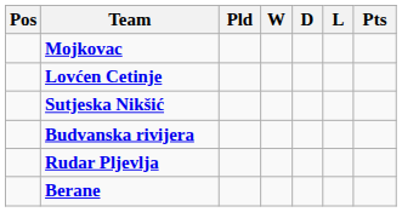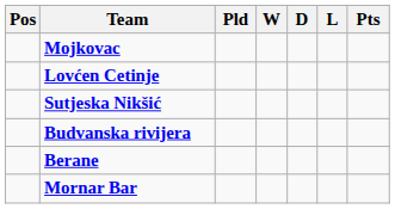- row: Rudar Pljevlja
+ row: Mornar Bar
